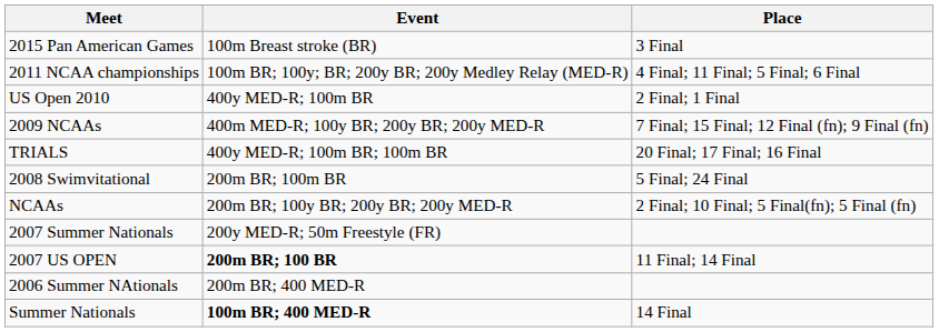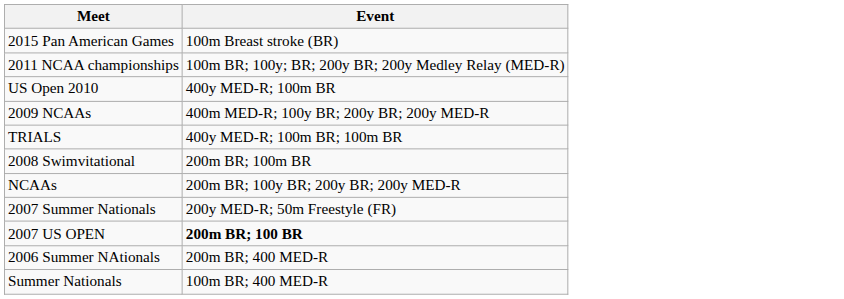- column: Place | 3 Final | 4 Final; 11 Final; 5 Final; 6 Final | 2 Final; 1 Final | 7 Final; 15 Final; 12 Final (fn); 9 Final (fn) | 20 Final; 17 Final; 16 Final | 5 Final; 24 Final | 2 Final; 10 Final; 5 Final(fn); 5 Final (fn) | 11 Final; 14 Final | 14 Final
Summer Nationals | Event: bold -> normal
